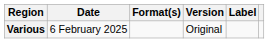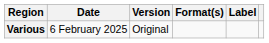columns swapped: Format(s) <-> Version
